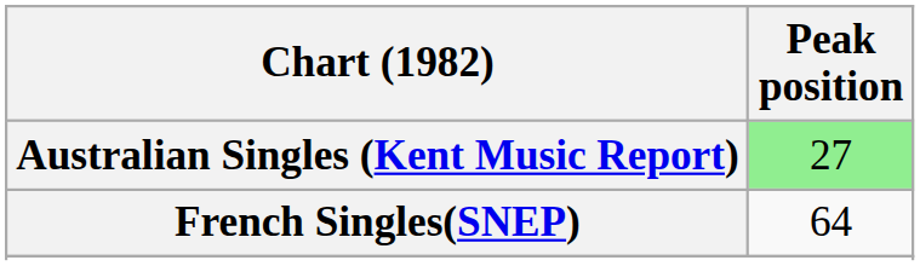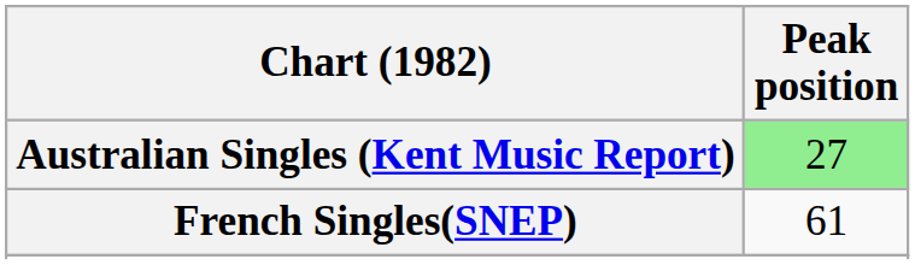French Singles(SNEP) | Peak position: 64 -> 61
